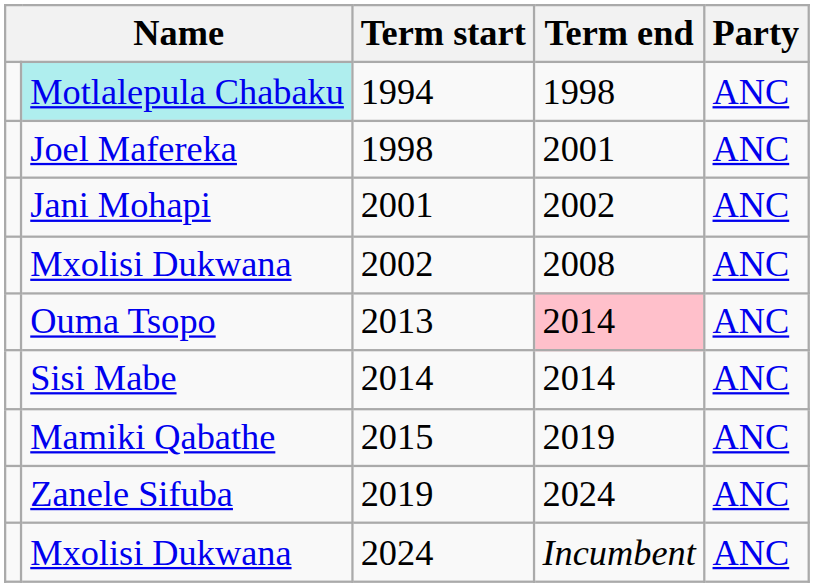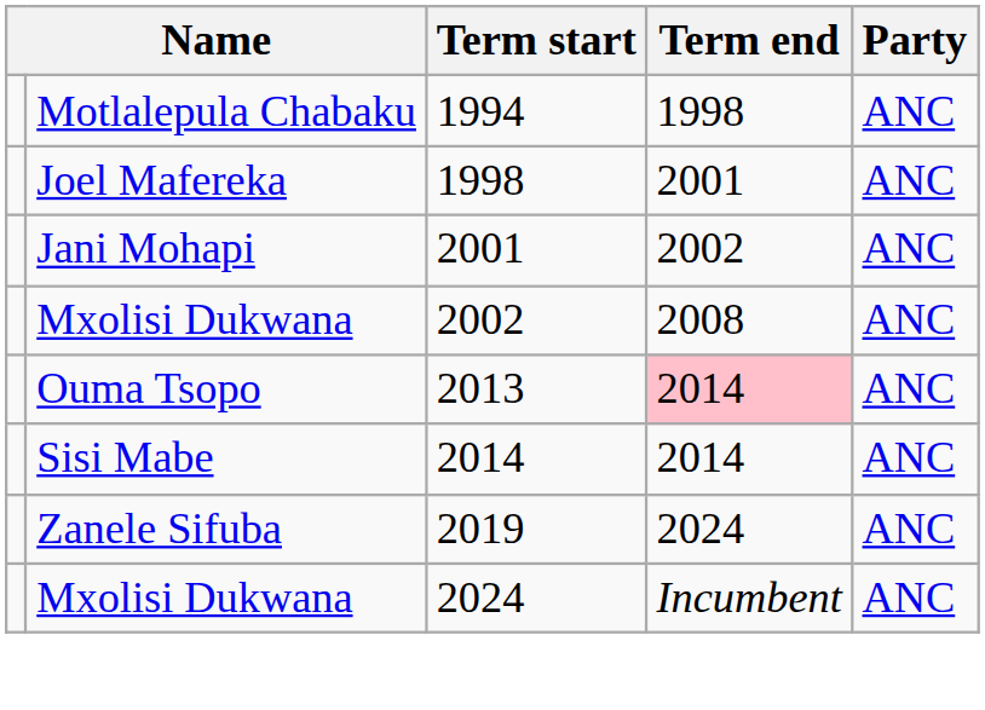1994 | column 2: paleturquoise background -> no background
- row: Mamiki Qabathe | 2015 | 2019 | ANC
